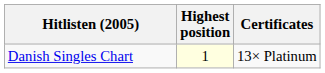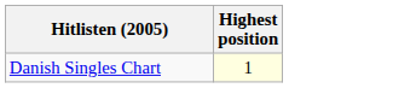- column: Certificates | 13× Platinum
